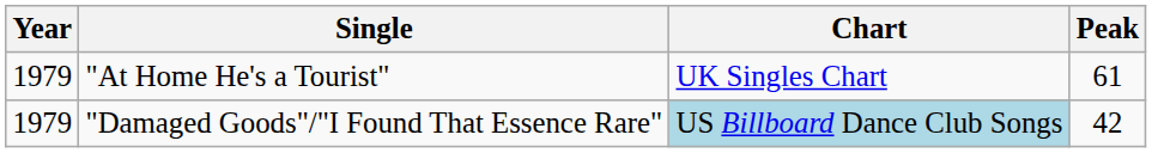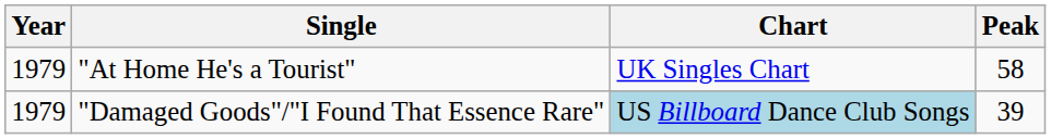"At Home He's a Tourist" | Peak: 61 -> 58
"Damaged Goods"/"I Found That Essence Rare" | Peak: 42 -> 39
